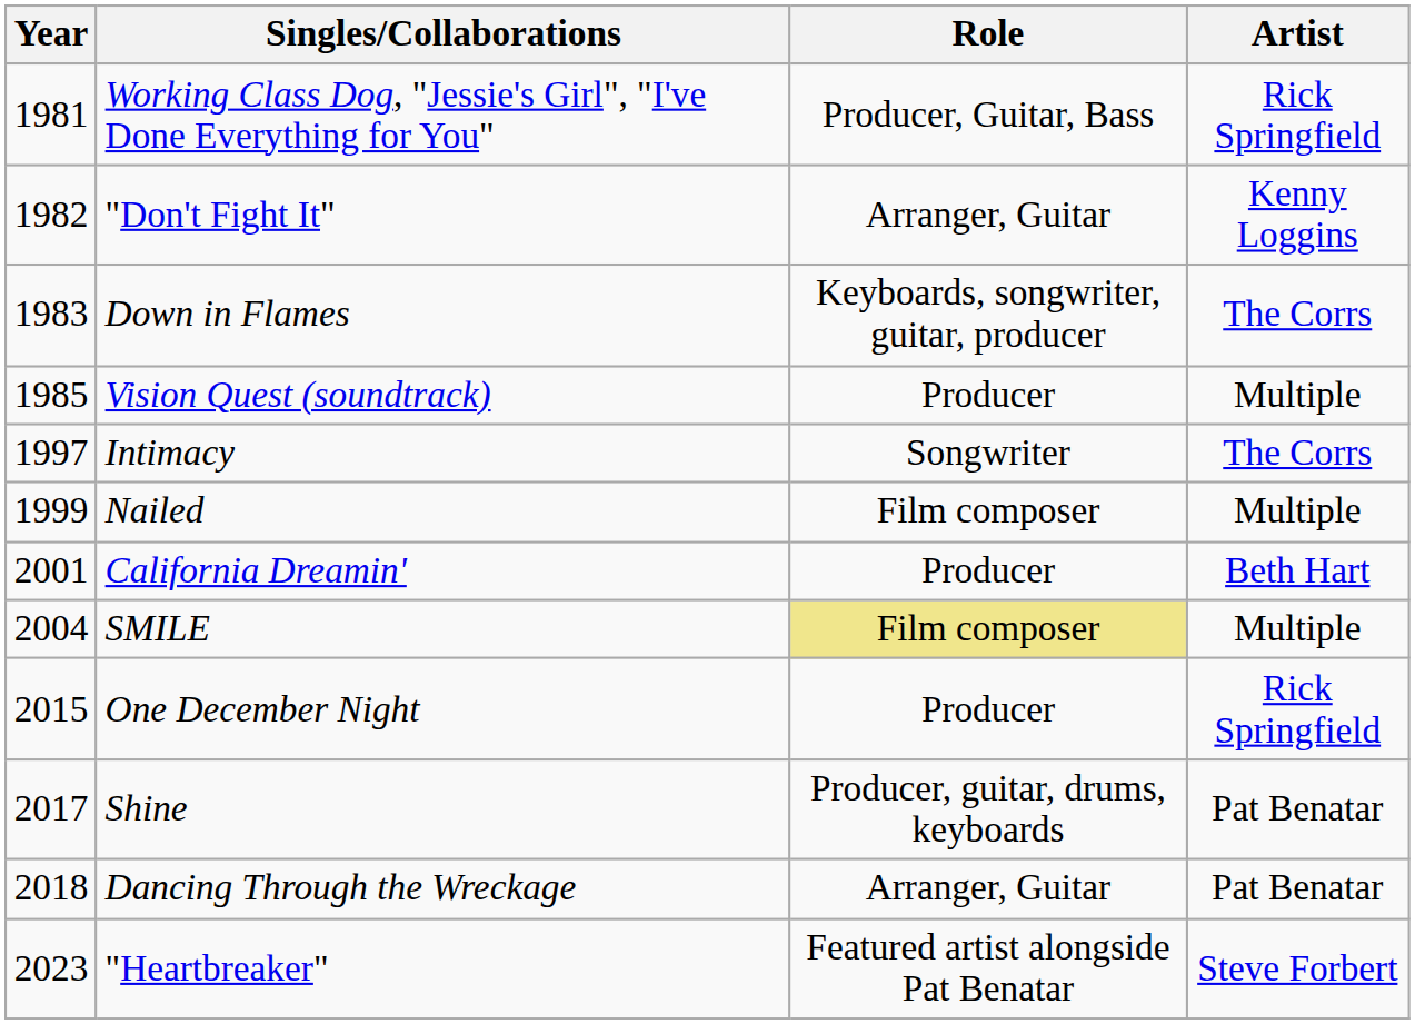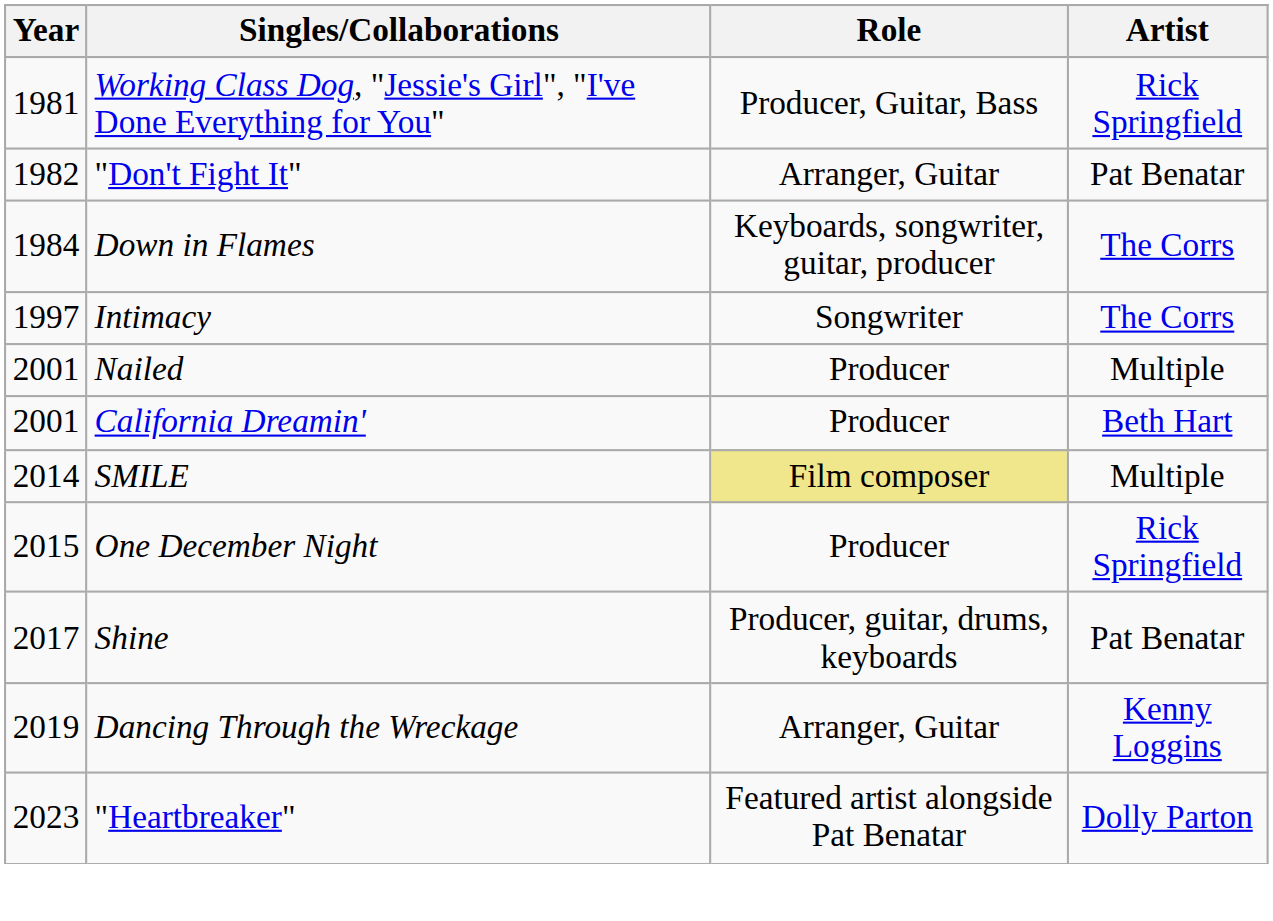"Don't Fight It" | Artist: Kenny Loggins -> Pat Benatar
Down in Flames | Year: 1983 -> 1984
- row: 1985 | Vision Quest (soundtrack) | Producer | Multiple
Nailed | Year: 1999 -> 2001
Nailed | Role: Film composer -> Producer
SMILE | Year: 2004 -> 2014
Dancing Through the Wreckage | Year: 2018 -> 2019
Dancing Through the Wreckage | Artist: Pat Benatar -> Kenny Loggins
"Heartbreaker" | Artist: Steve Forbert -> Dolly Parton
